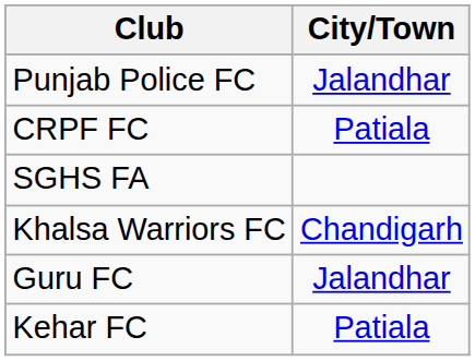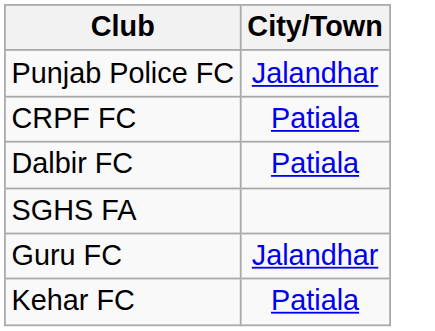+ row: Dalbir FC | Patiala
- row: Khalsa Warriors FC | Chandigarh
